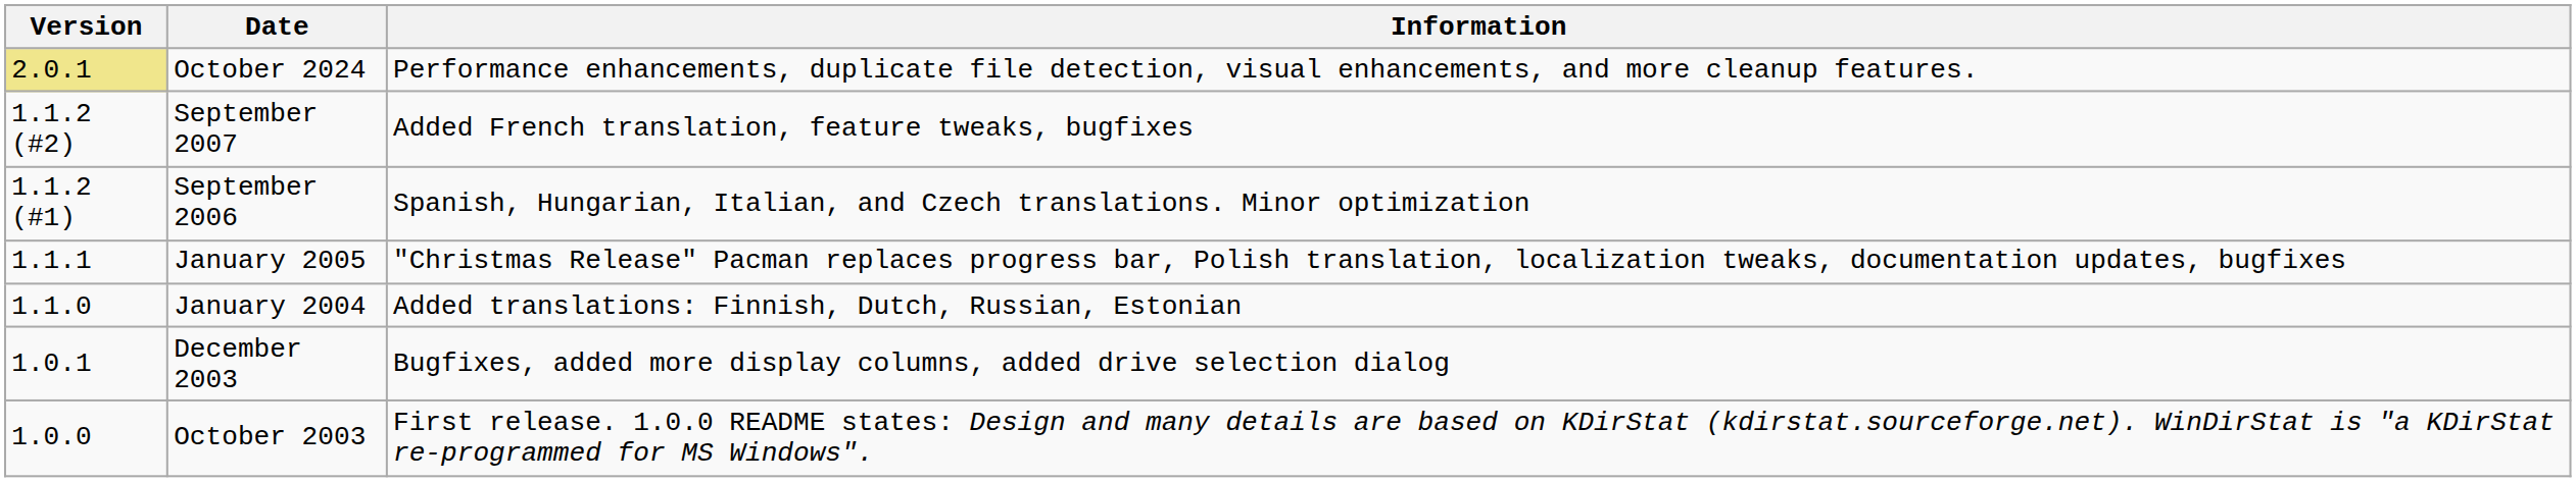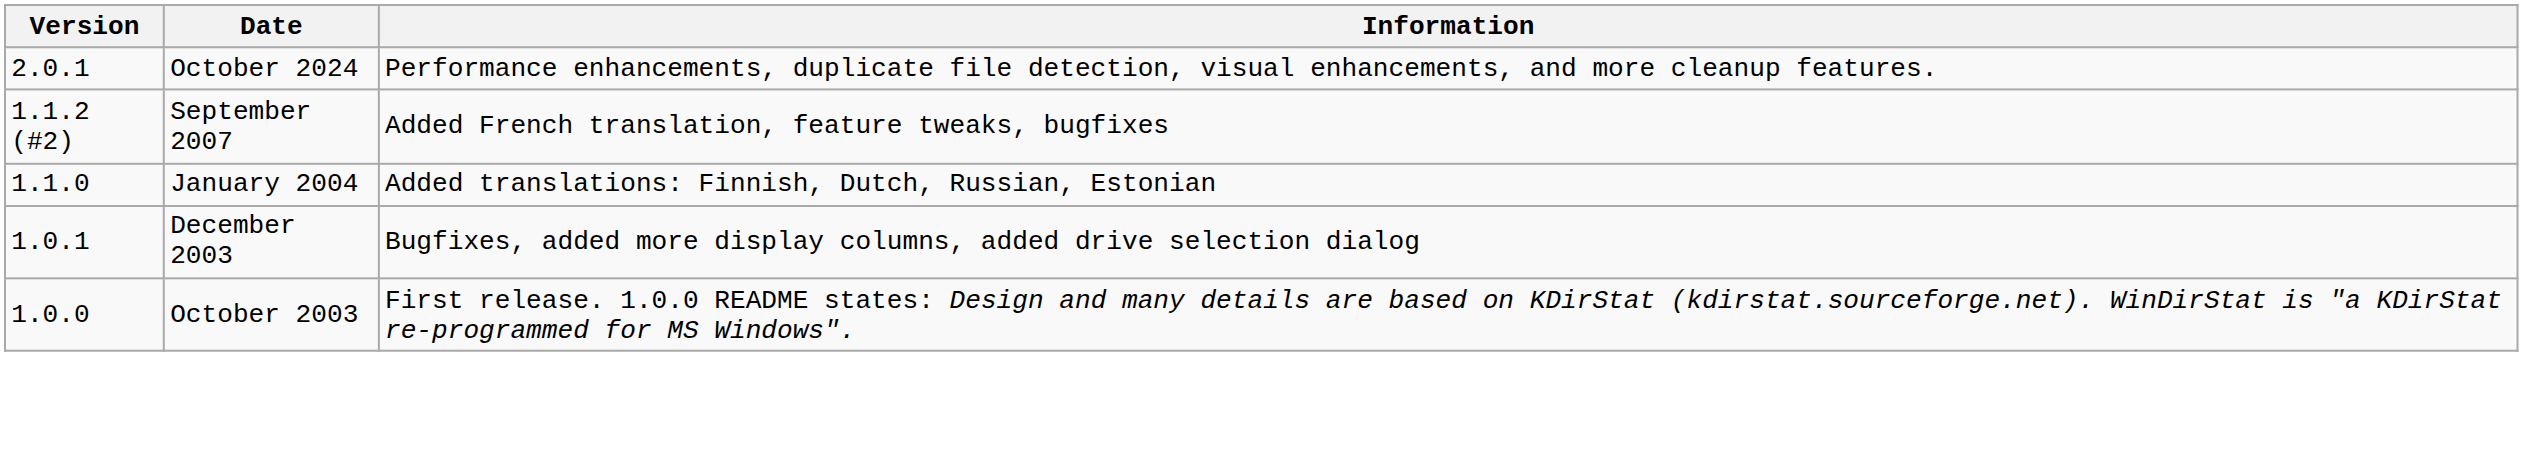October 2024 | Version: khaki background -> no background
- row: 1.1.2 (#1) | September 2006 | Spanish, Hungarian, Italian, and Czech translations. Minor optimization
- row: 1.1.1 | January 2005 | "Christmas Release" Pacman replaces progress bar, Polish translation, localization tweaks, documentation updates, bugfixes
